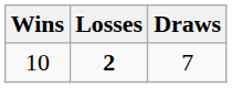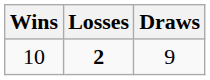10 | Draws: 7 -> 9
